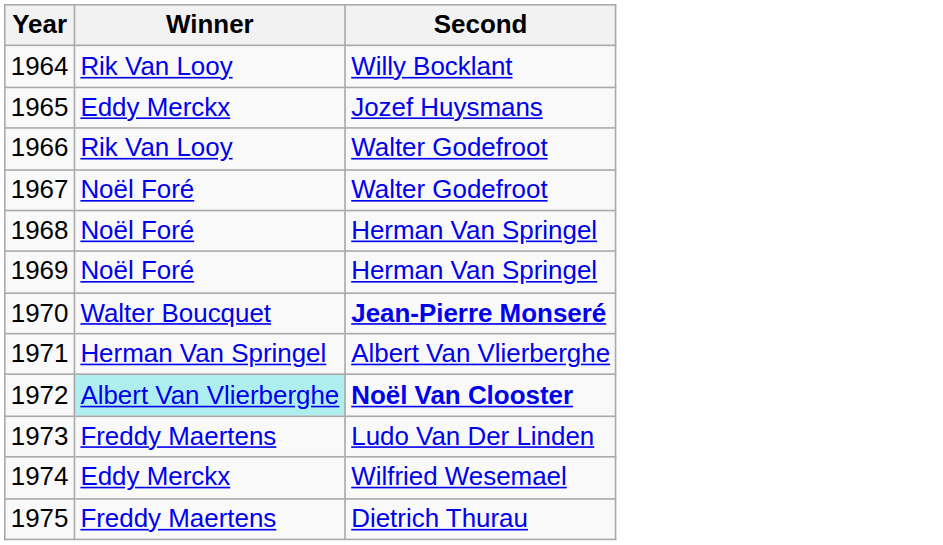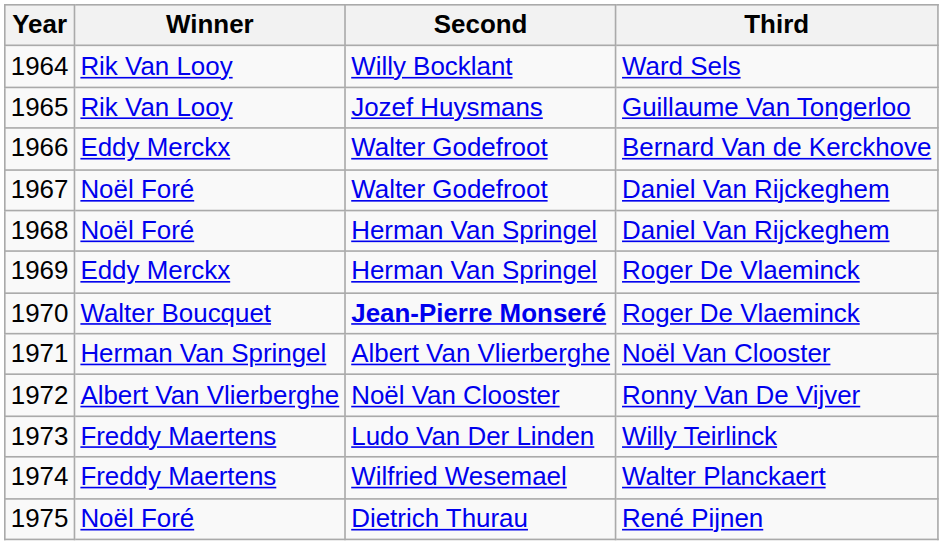+ column: Third | Ward Sels | Guillaume Van Tongerloo | Bernard Van de Kerckhove | Daniel Van Rijckeghem | Daniel Van Rijckeghem | Roger De Vlaeminck | Roger De Vlaeminck | Noël Van Clooster | Ronny Van De Vijver | Willy Teirlinck | Walter Planckaert | René Pijnen
1965 | Winner: Eddy Merckx -> Rik Van Looy
1966 | Winner: Rik Van Looy -> Eddy Merckx
1969 | Winner: Noël Foré -> Eddy Merckx
1972 | Winner: paleturquoise background -> no background
1972 | Second: bold -> normal
1974 | Winner: Eddy Merckx -> Freddy Maertens
1975 | Winner: Freddy Maertens -> Noël Foré
